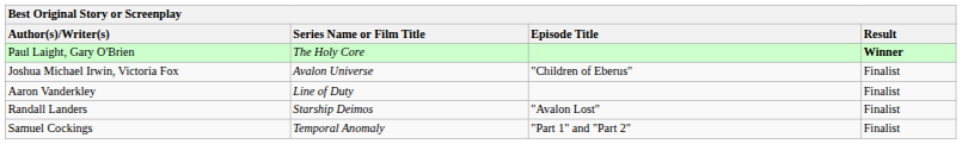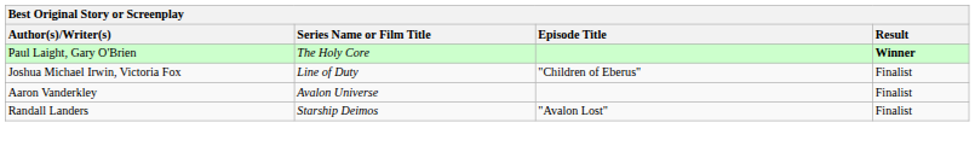Joshua Michael Irwin, Victoria Fox | Series Name or Film Title: Avalon Universe -> Line of Duty
Aaron Vanderkley | Series Name or Film Title: Line of Duty -> Avalon Universe
- row: Samuel Cockings | Temporal Anomaly | "Part 1" and "Part 2" | Finalist
